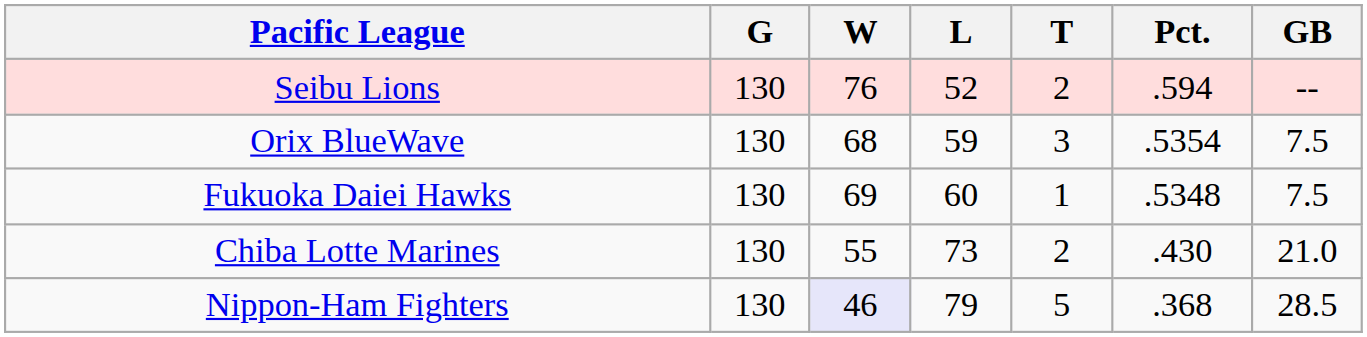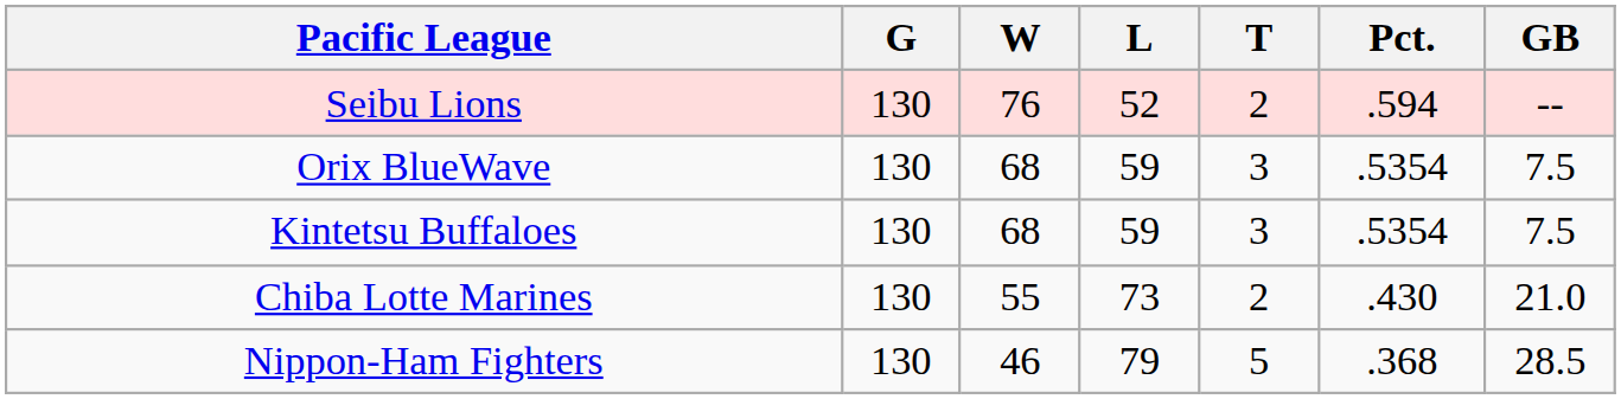+ row: Kintetsu Buffaloes | 130 | 68 | 59 | 3 | .5354 | 7.5
- row: Fukuoka Daiei Hawks | 130 | 69 | 60 | 1 | .5348 | 7.5
Nippon-Ham Fighters | W: lavender background -> no background
